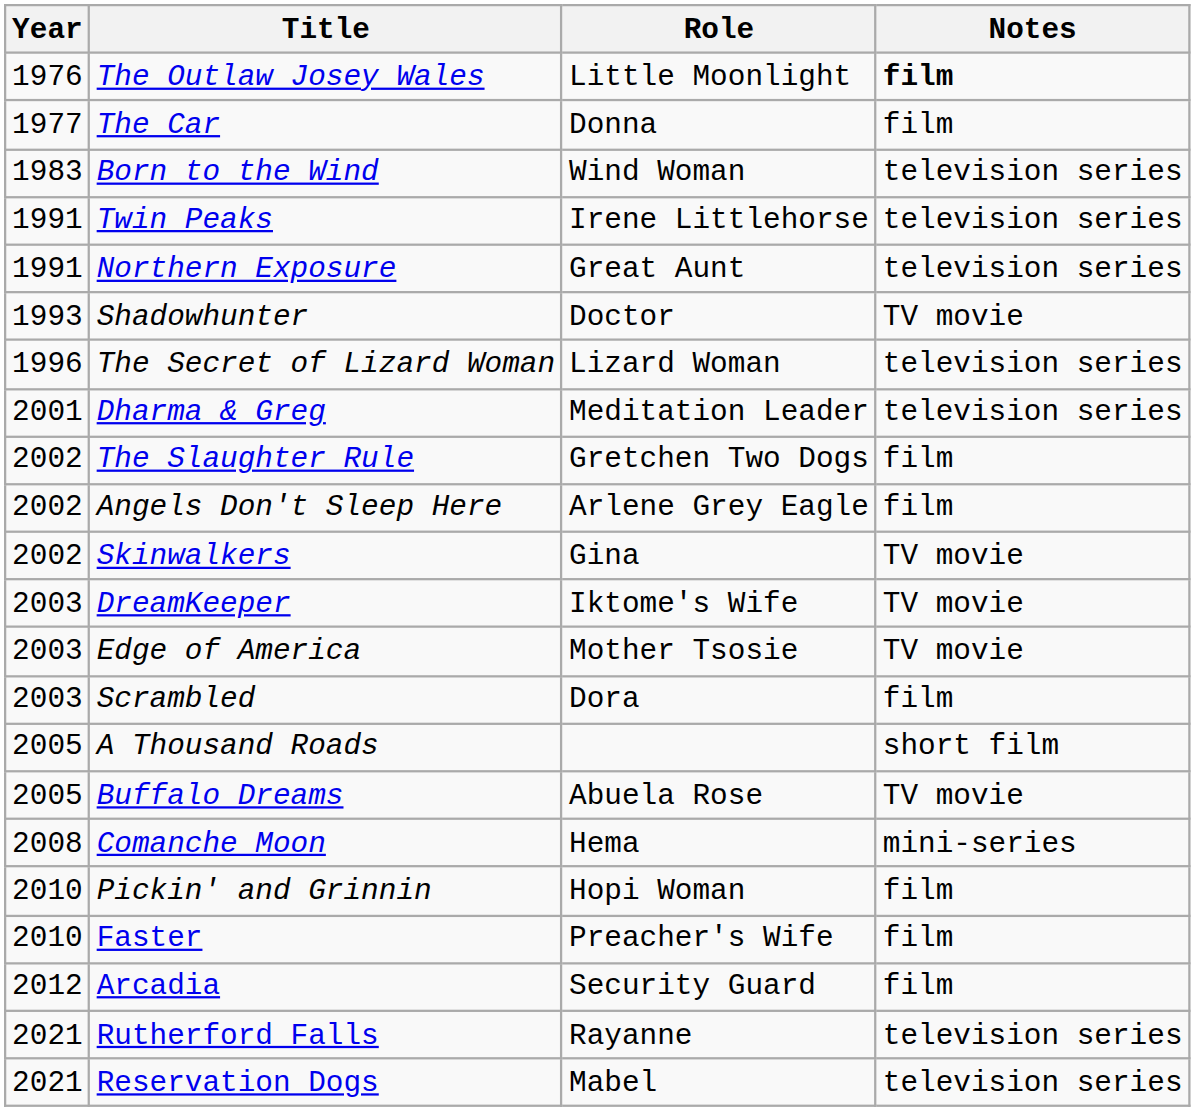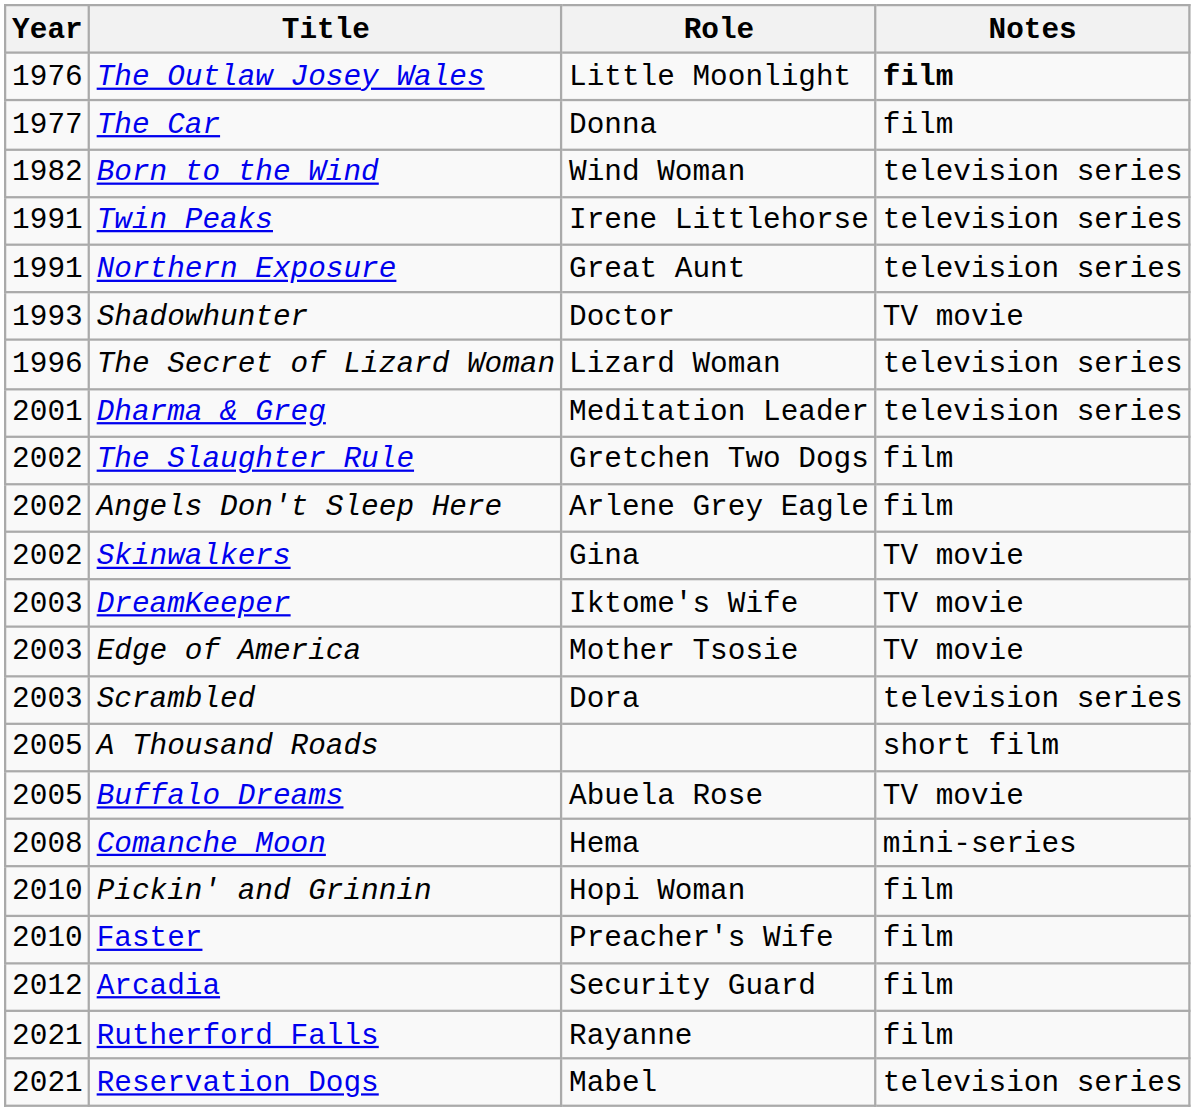Born to the Wind | Year: 1983 -> 1982
Scrambled | Notes: film -> television series
Rutherford Falls | Notes: television series -> film
